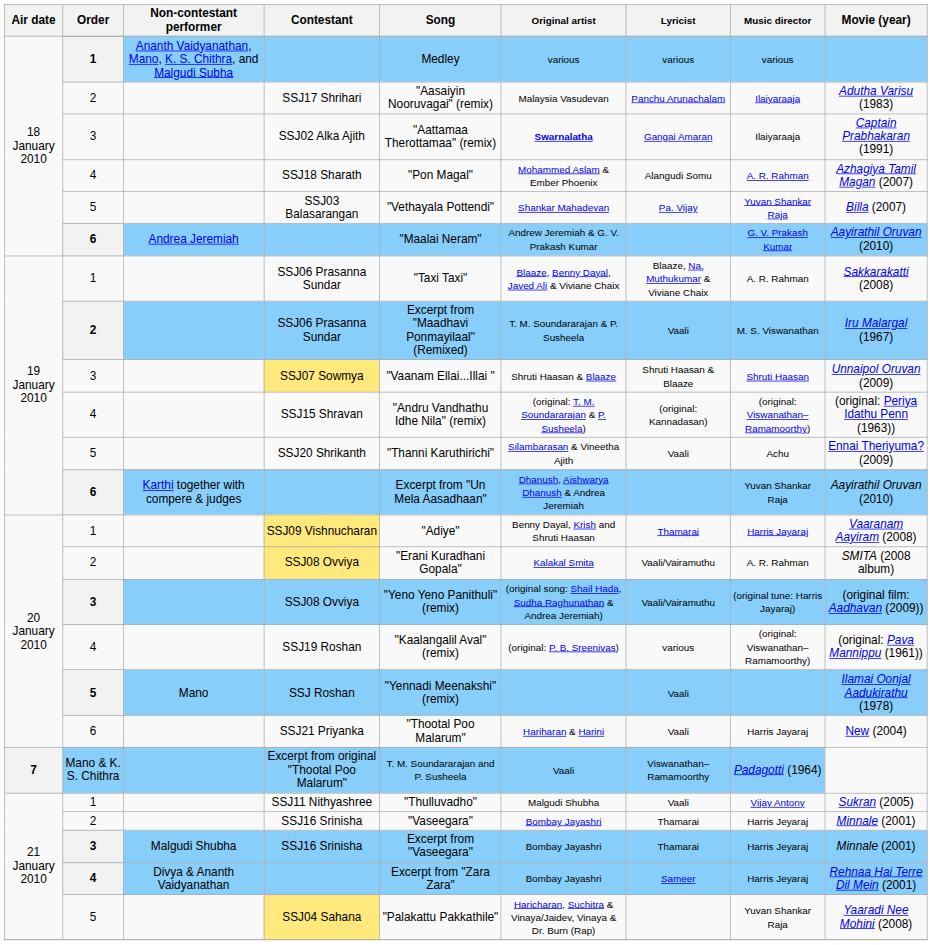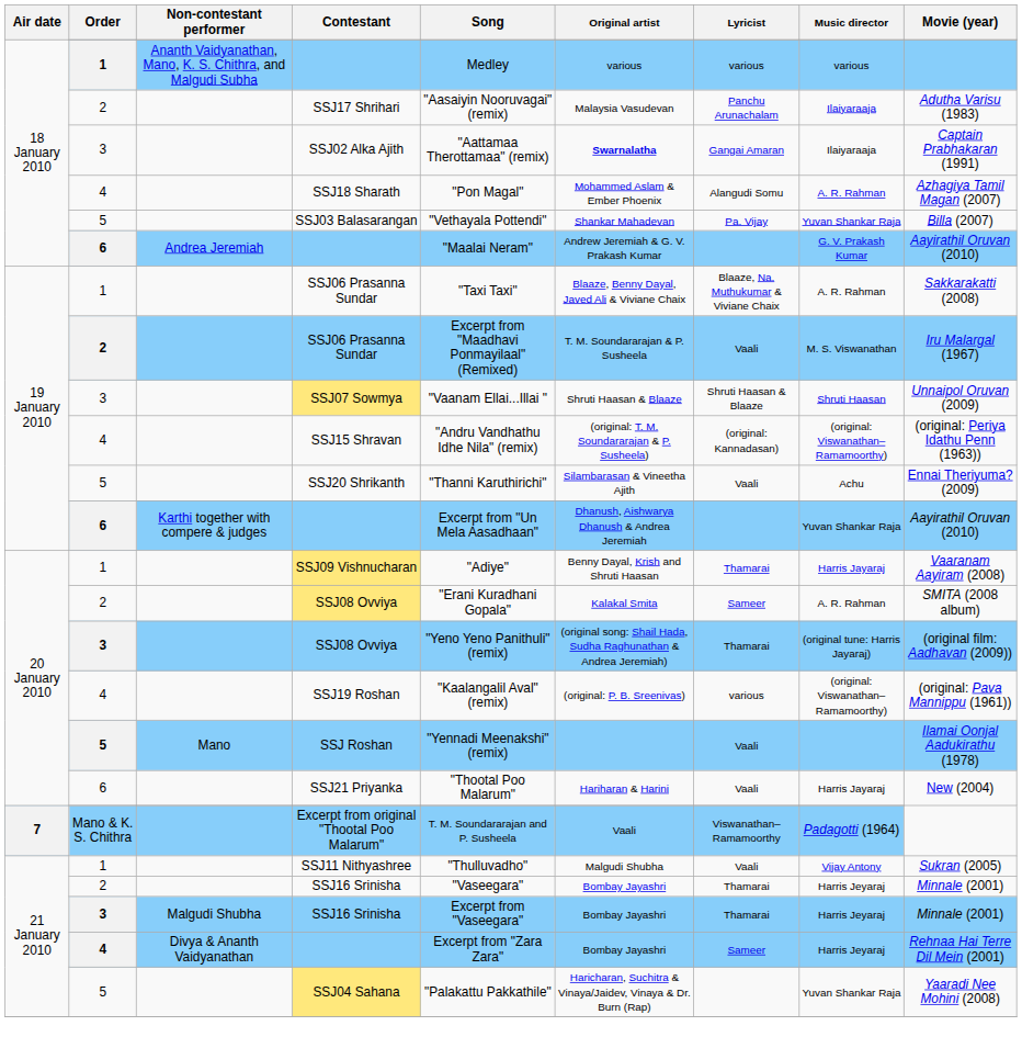2 / SSJ08 Ovviya | Lyricist: Vaali/Vairamuthu -> Sameer
3 / SSJ08 Ovviya | Lyricist: Vaali/Vairamuthu -> Thamarai
